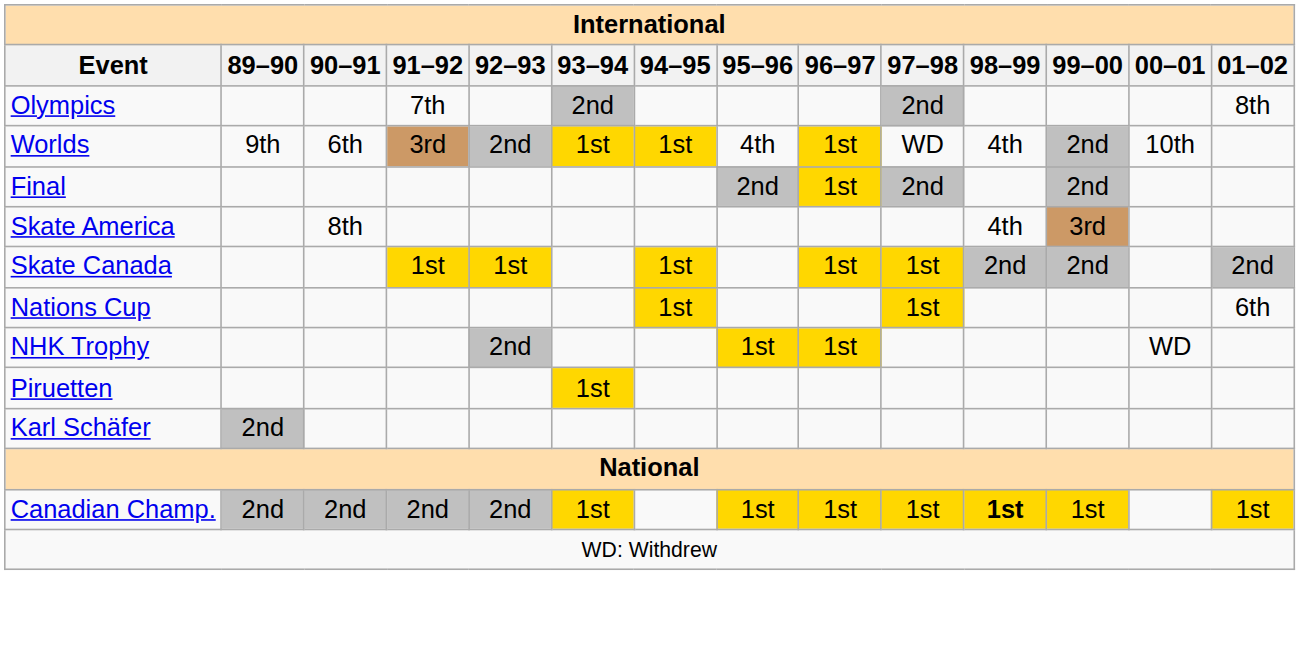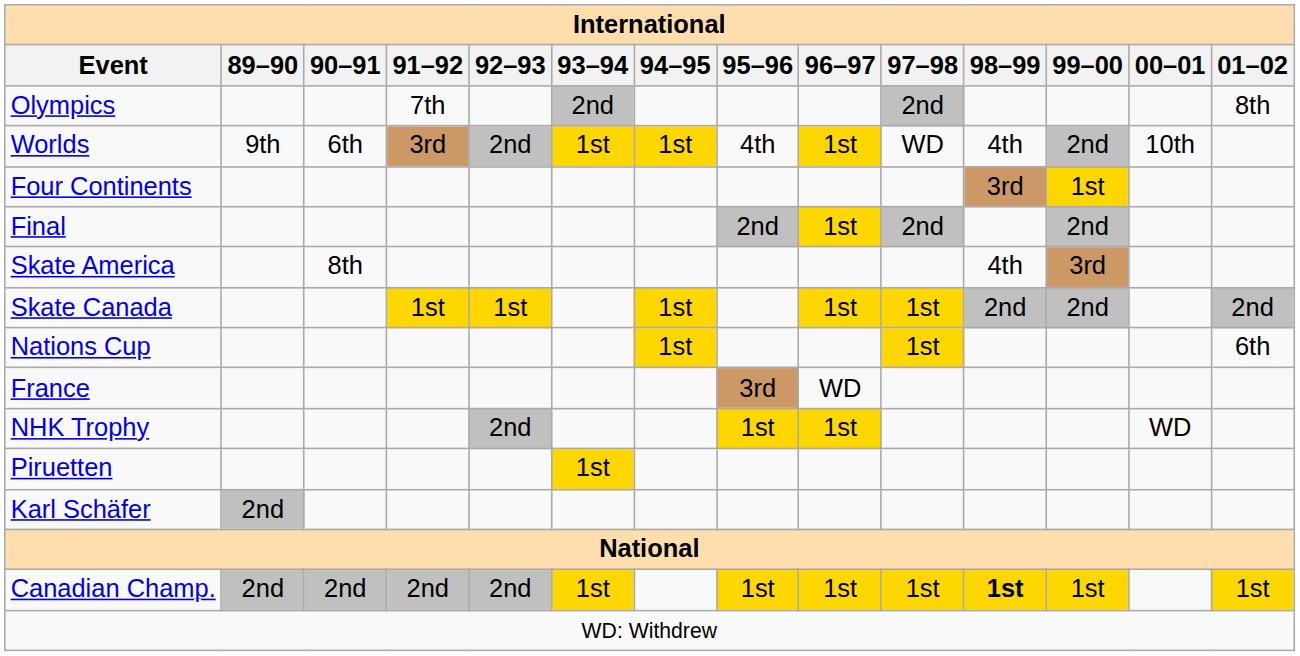+ row: Four Continents | 3rd | 1st
+ row: France | 3rd | WD
